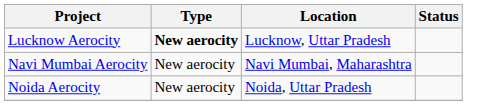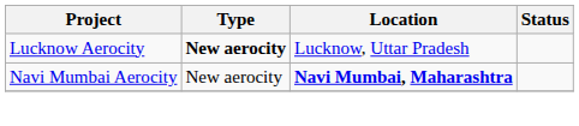Navi Mumbai Aerocity | Location: normal -> bold
- row: Noida Aerocity | New aerocity | Noida, Uttar Pradesh
